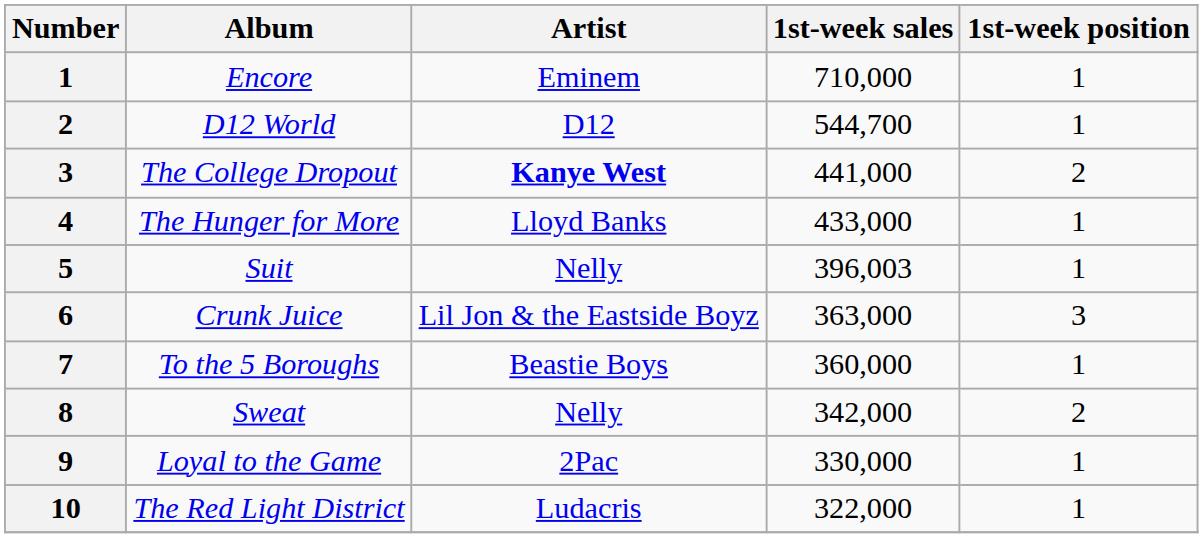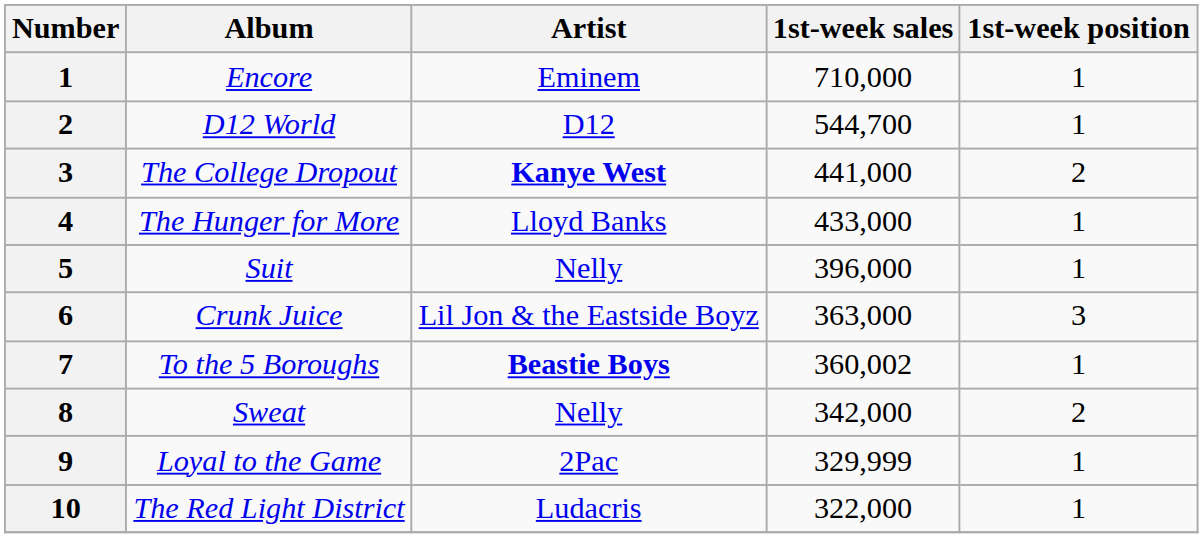Suit | 1st-week sales: 396,003 -> 396,000
To the 5 Boroughs | Artist: normal -> bold
To the 5 Boroughs | 1st-week sales: 360,000 -> 360,002
Loyal to the Game | 1st-week sales: 330,000 -> 329,999
